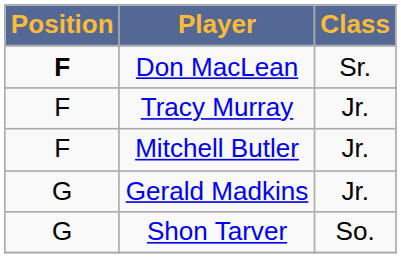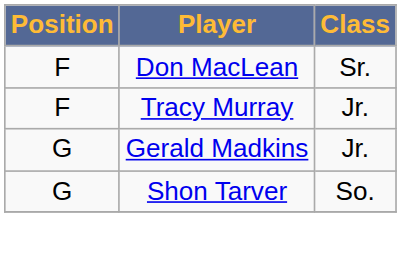Don MacLean | Position: bold -> normal
- row: F | Mitchell Butler | Jr.
